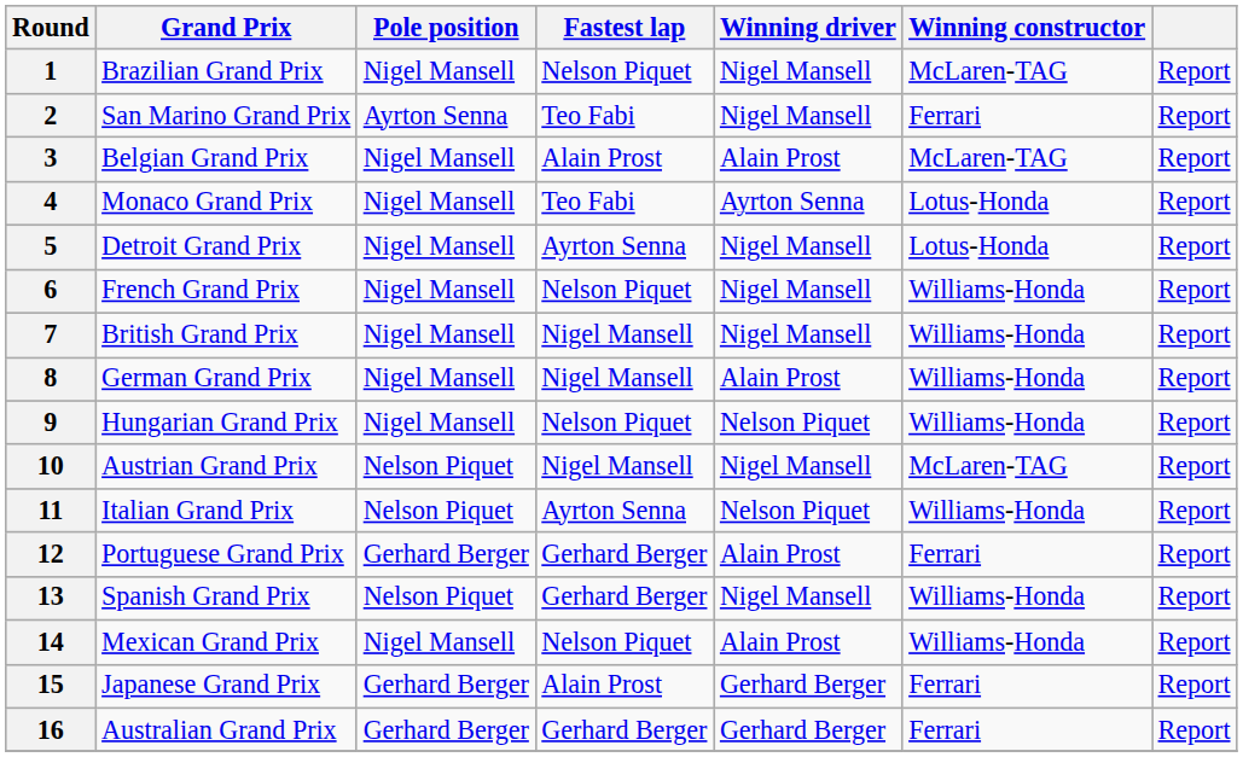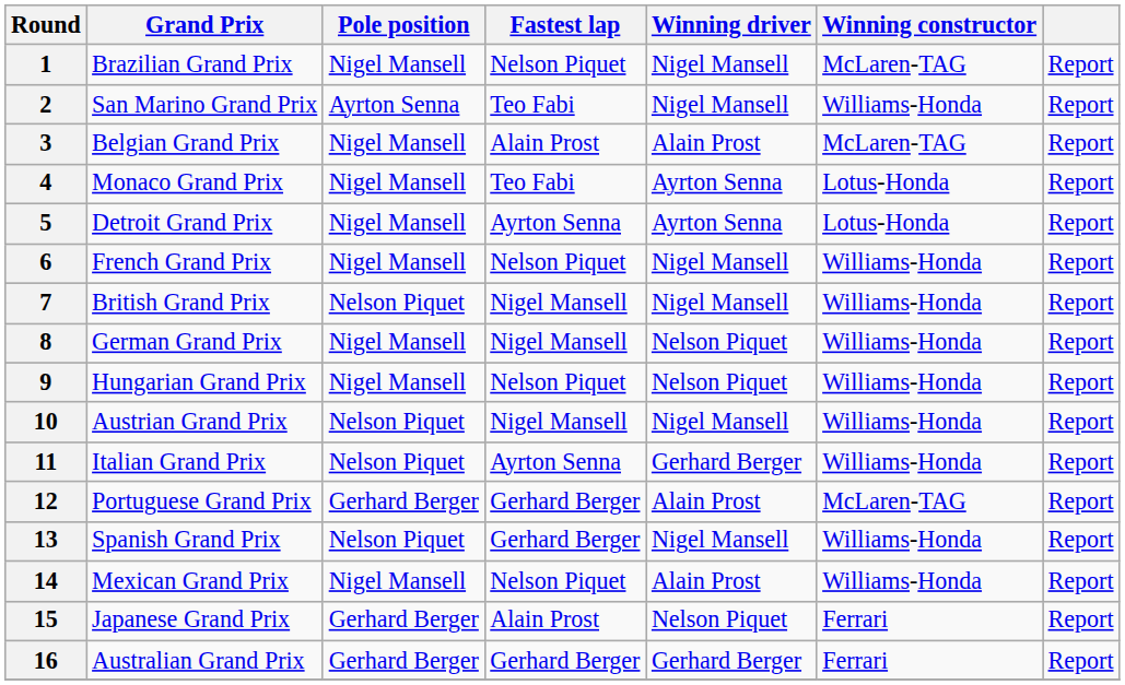2 | Winning constructor: Ferrari -> Williams-Honda
5 | Winning driver: Nigel Mansell -> Ayrton Senna
7 | Pole position: Nigel Mansell -> Nelson Piquet
8 | Winning driver: Alain Prost -> Nelson Piquet
10 | Winning constructor: McLaren-TAG -> Williams-Honda
11 | Winning driver: Nelson Piquet -> Gerhard Berger
12 | Winning constructor: Ferrari -> McLaren-TAG
15 | Winning driver: Gerhard Berger -> Nelson Piquet
